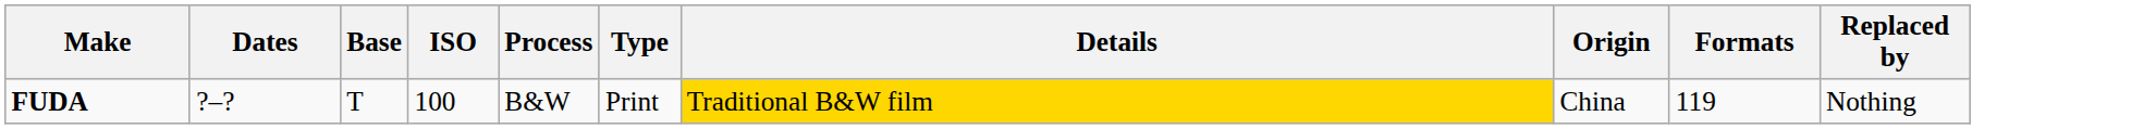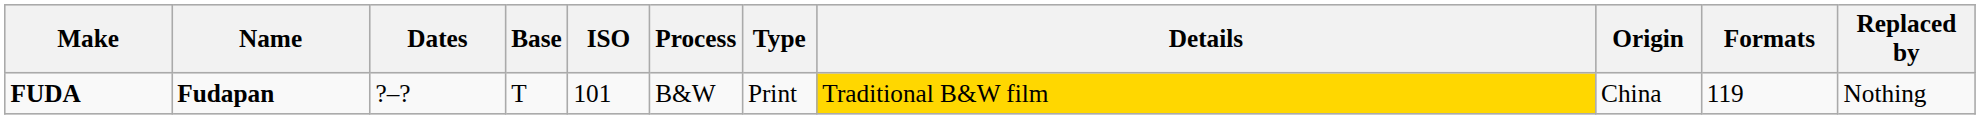+ column: Name | Fudapan
FUDA | ISO: 100 -> 101
